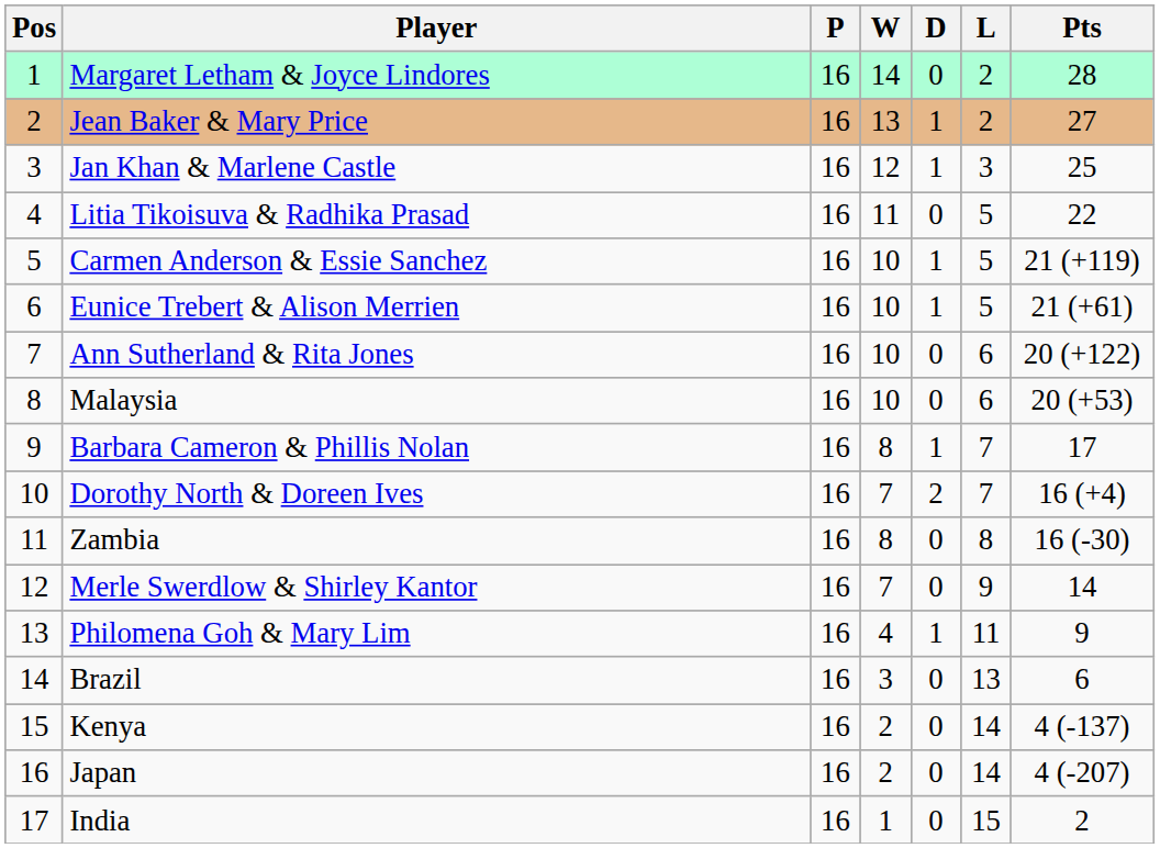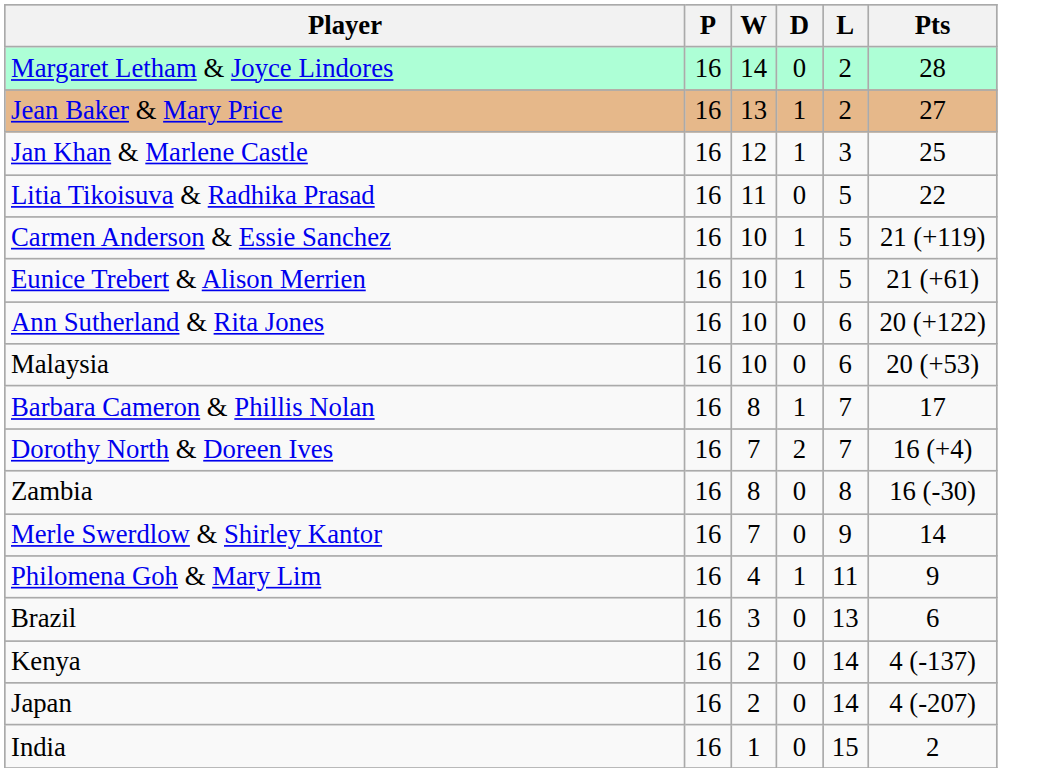- column: Pos | 1 | 2 | 3 | 4 | 5 | 6 | 7 | 8 | 9 | 10 | 11 | 12 | 13 | 14 | 15 | 16 | 17
